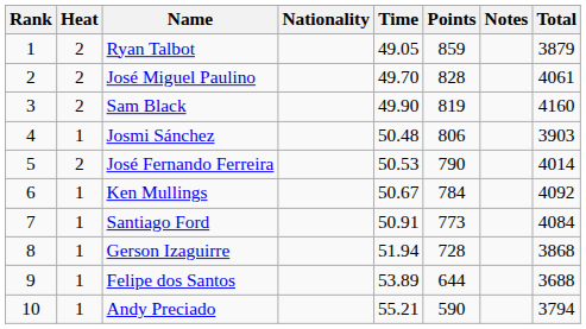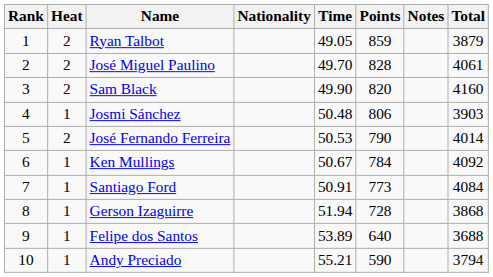Sam Black | Points: 819 -> 820
Felipe dos Santos | Points: 644 -> 640
